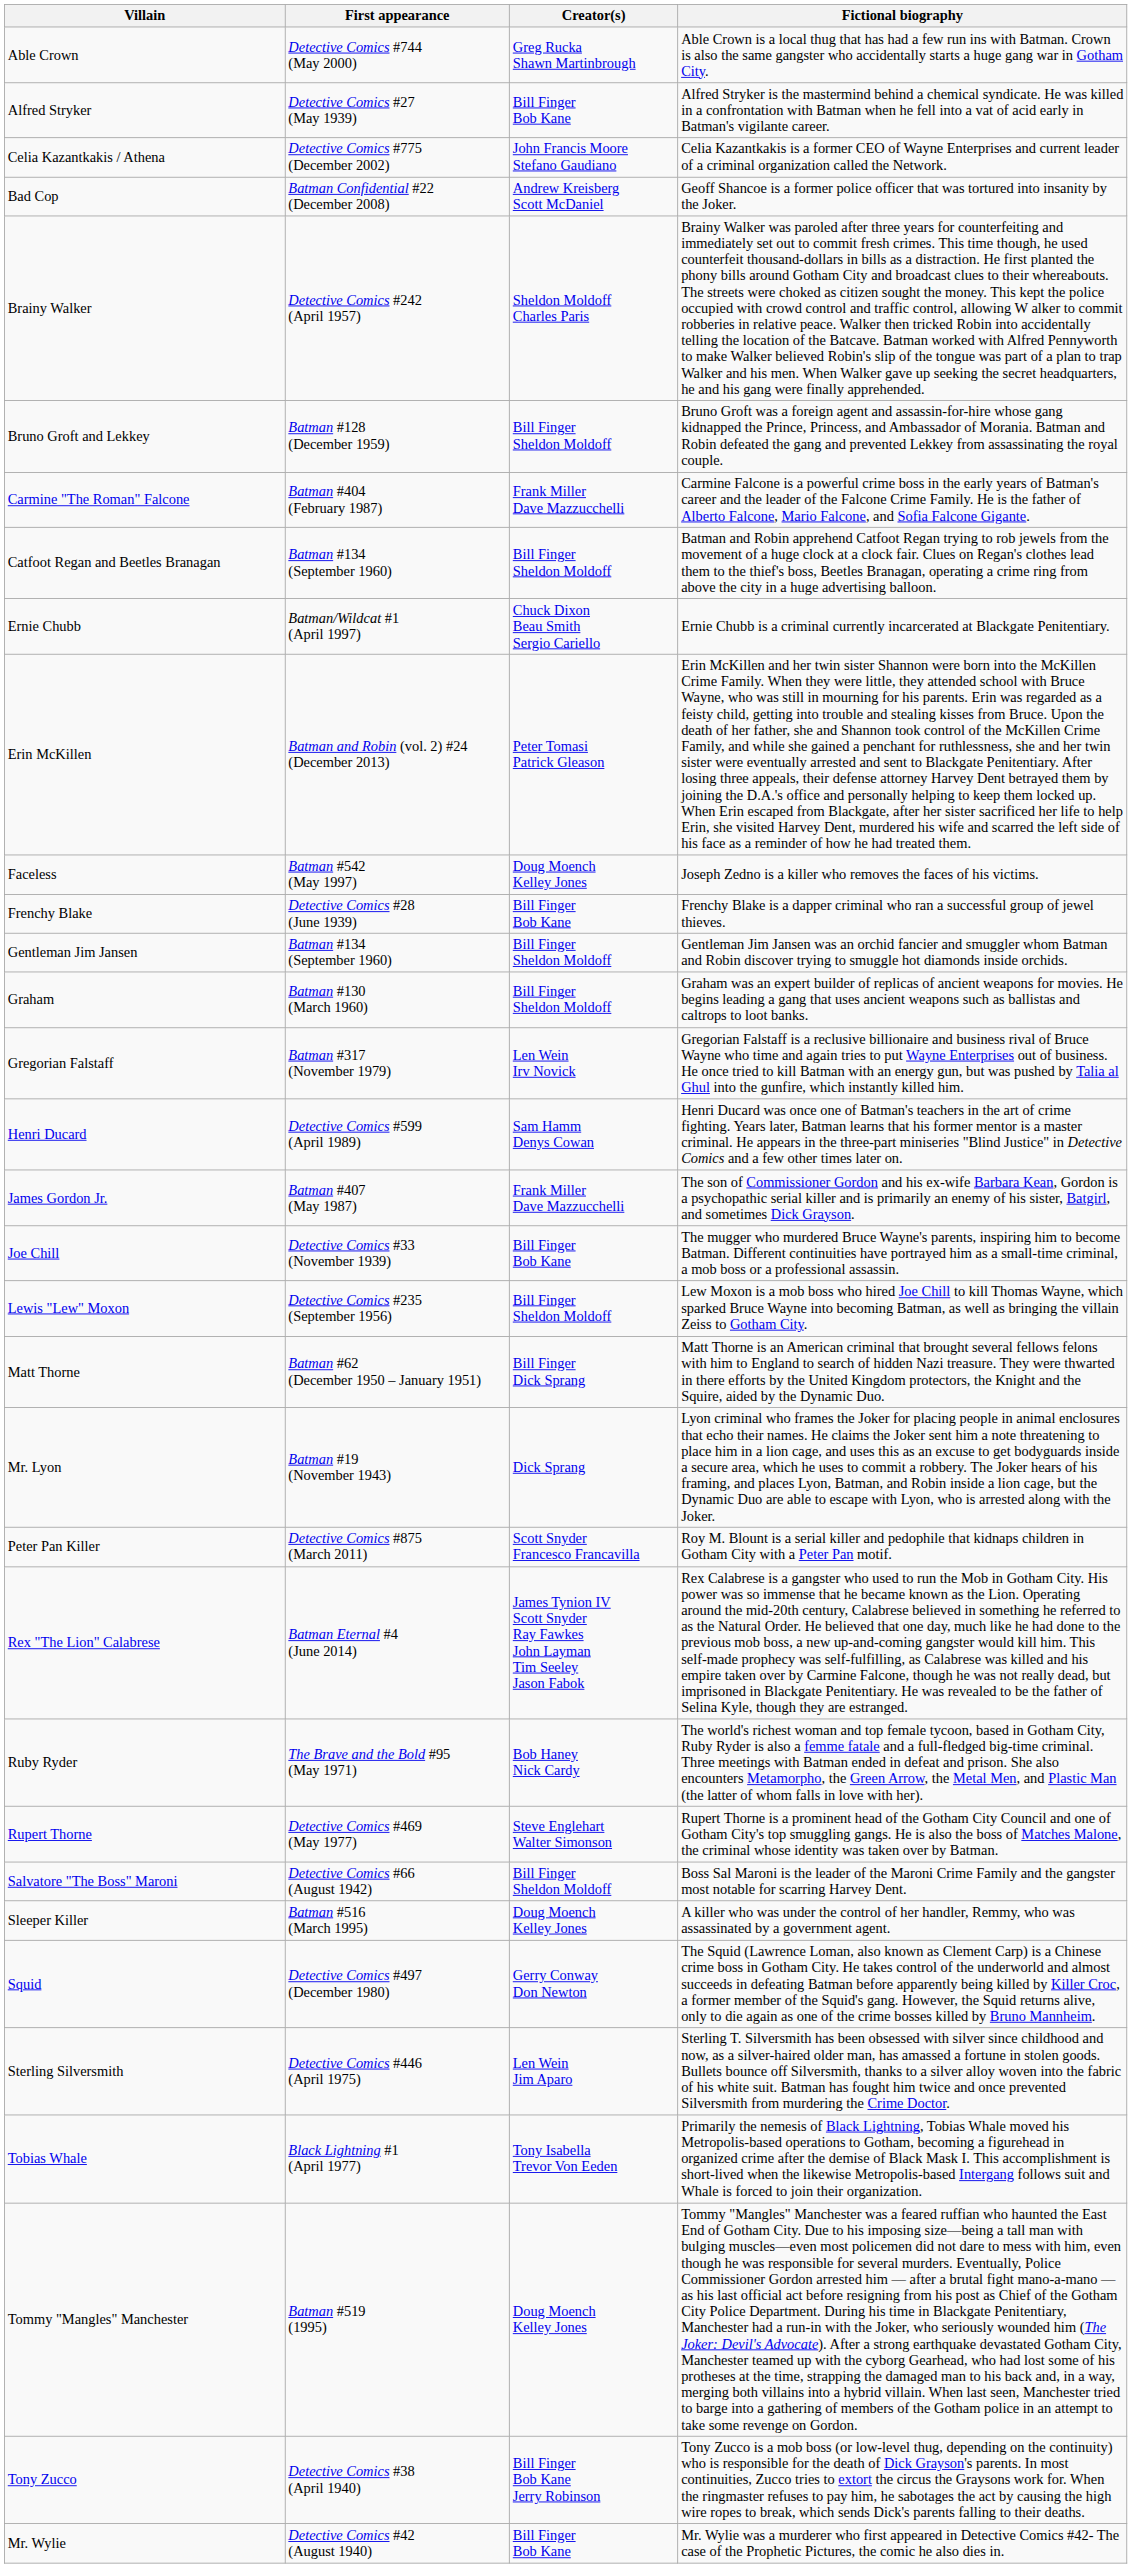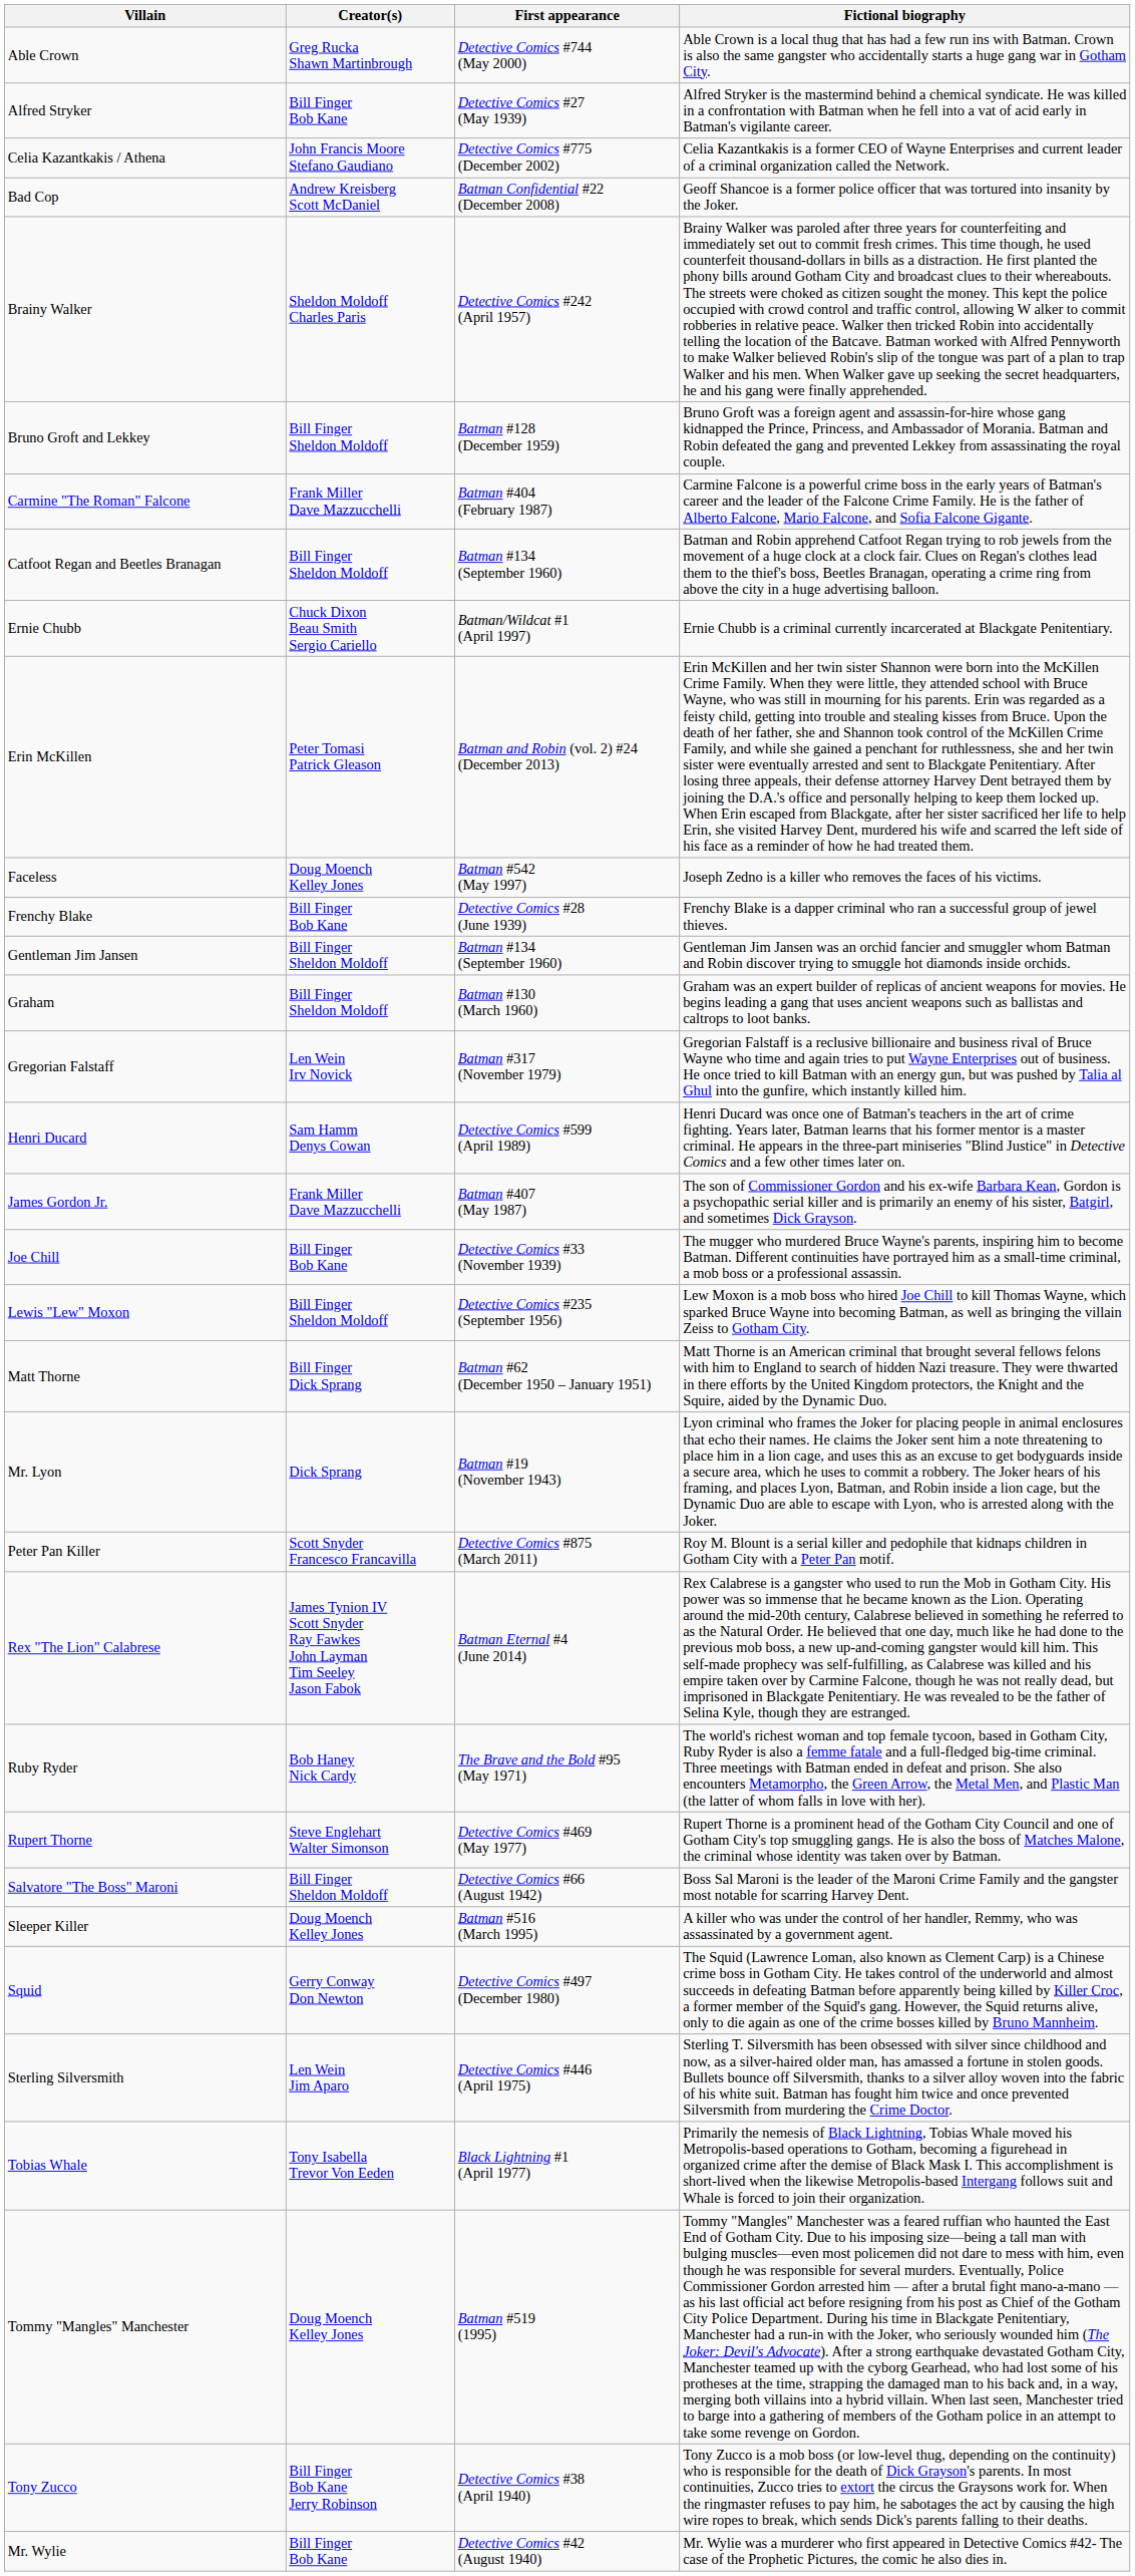columns swapped: Creator(s) <-> First appearance
